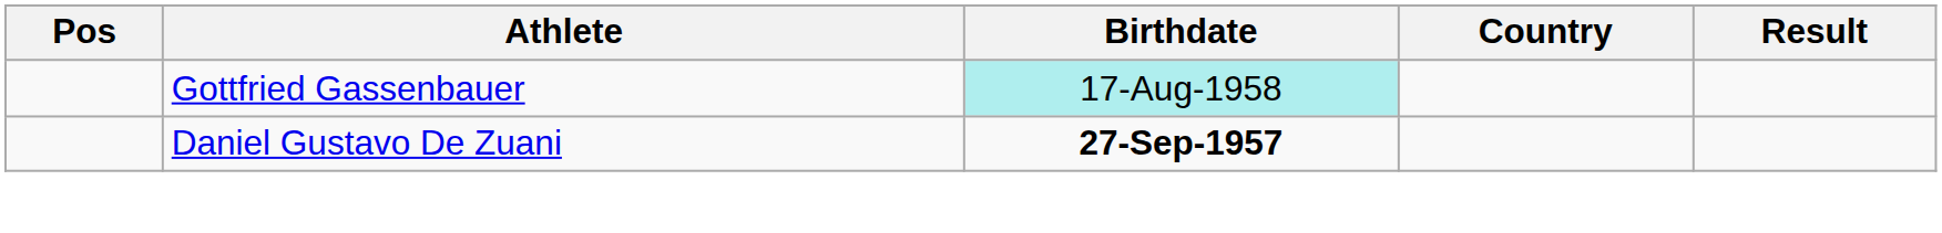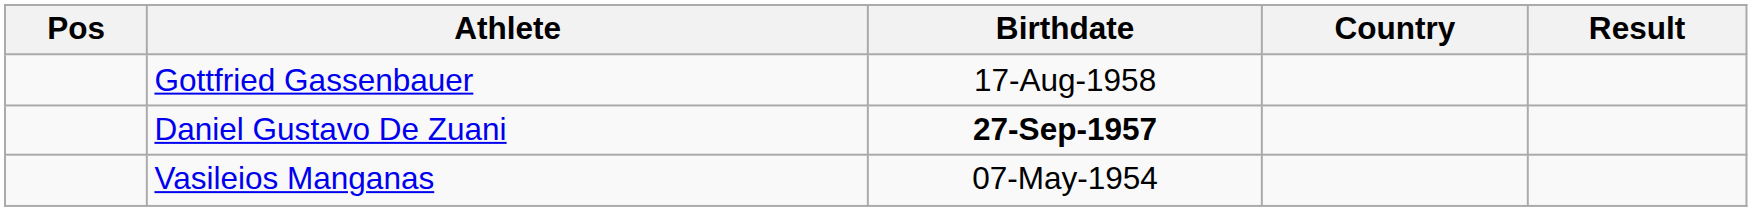Gottfried Gassenbauer | Birthdate: paleturquoise background -> no background
+ row: Vasileios Manganas | 07-May-1954
